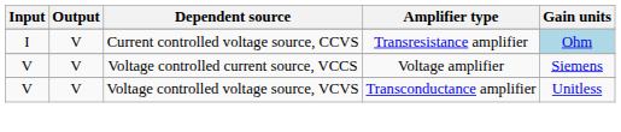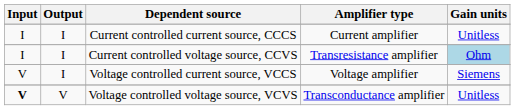+ row: I | I | Current controlled current source, CCCS | Current amplifier | Unitless
Current controlled voltage source, CCVS | Output: V -> I
Voltage controlled current source, VCCS | Output: V -> I
Voltage controlled voltage source, VCVS | Input: normal -> bold
